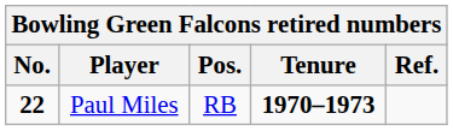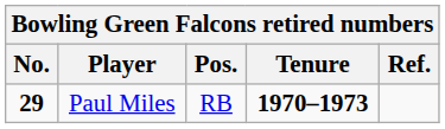Paul Miles | No.: 22 -> 29
